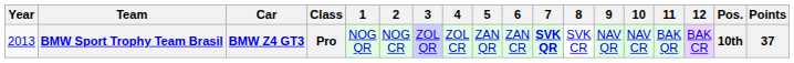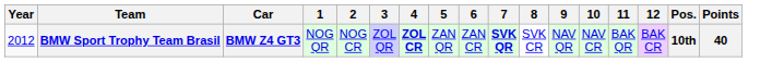- column: Class | Pro
BMW Sport Trophy Team Brasil | Year: 2013 -> 2012
BMW Sport Trophy Team Brasil | 4: normal -> bold
BMW Sport Trophy Team Brasil | Points: 37 -> 40
